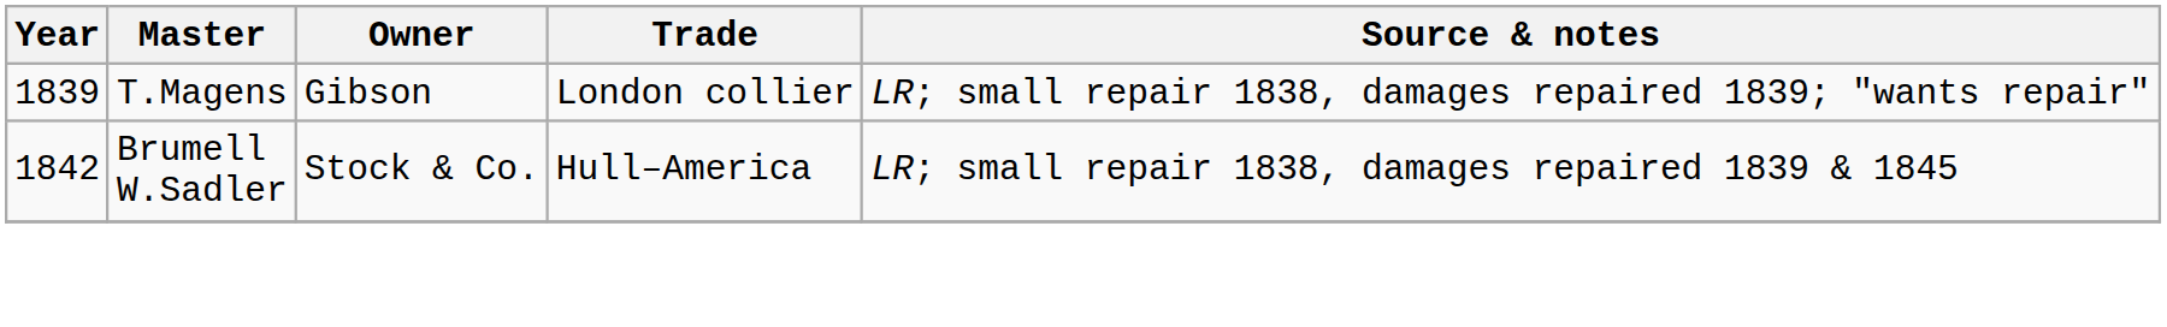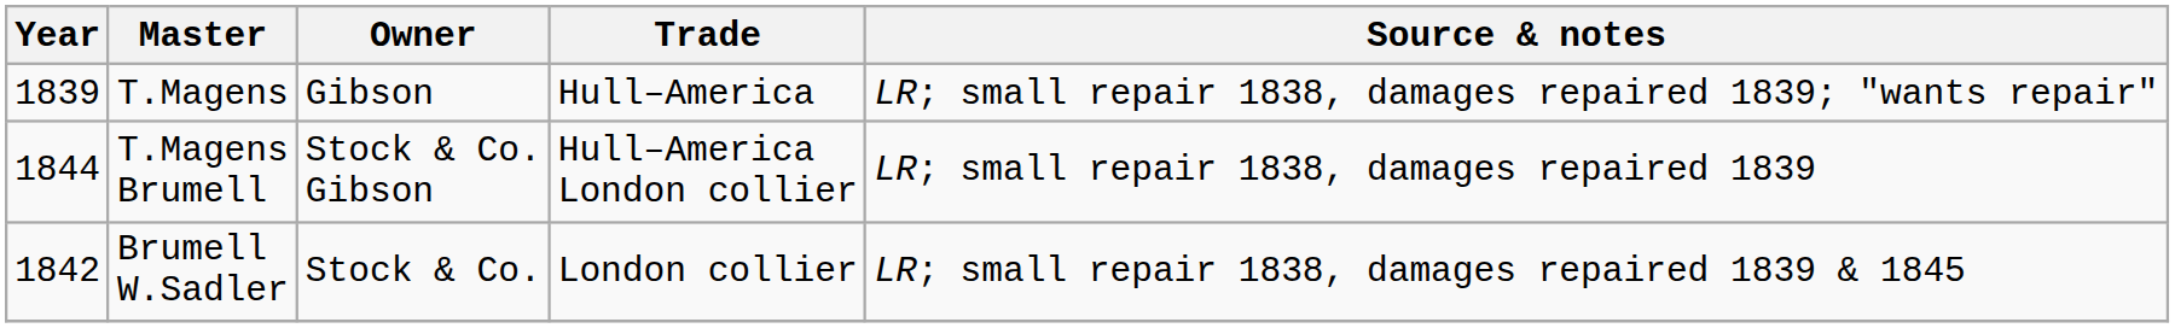T.Magens | Trade: London collier -> Hull–America
+ row: 1844 | T.Magens Brumell | Stock & Co. Gibson | Hull–America London collier | LR; small repair 1838, damages repaired 1839
Brumell W.Sadler | Trade: Hull–America -> London collier
